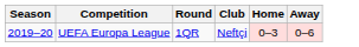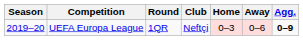+ column: Agg. | 0–9
